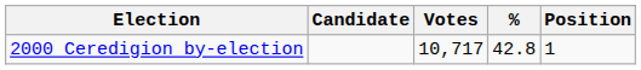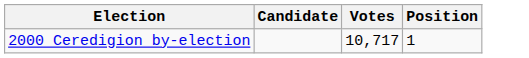- column: % | 42.8
